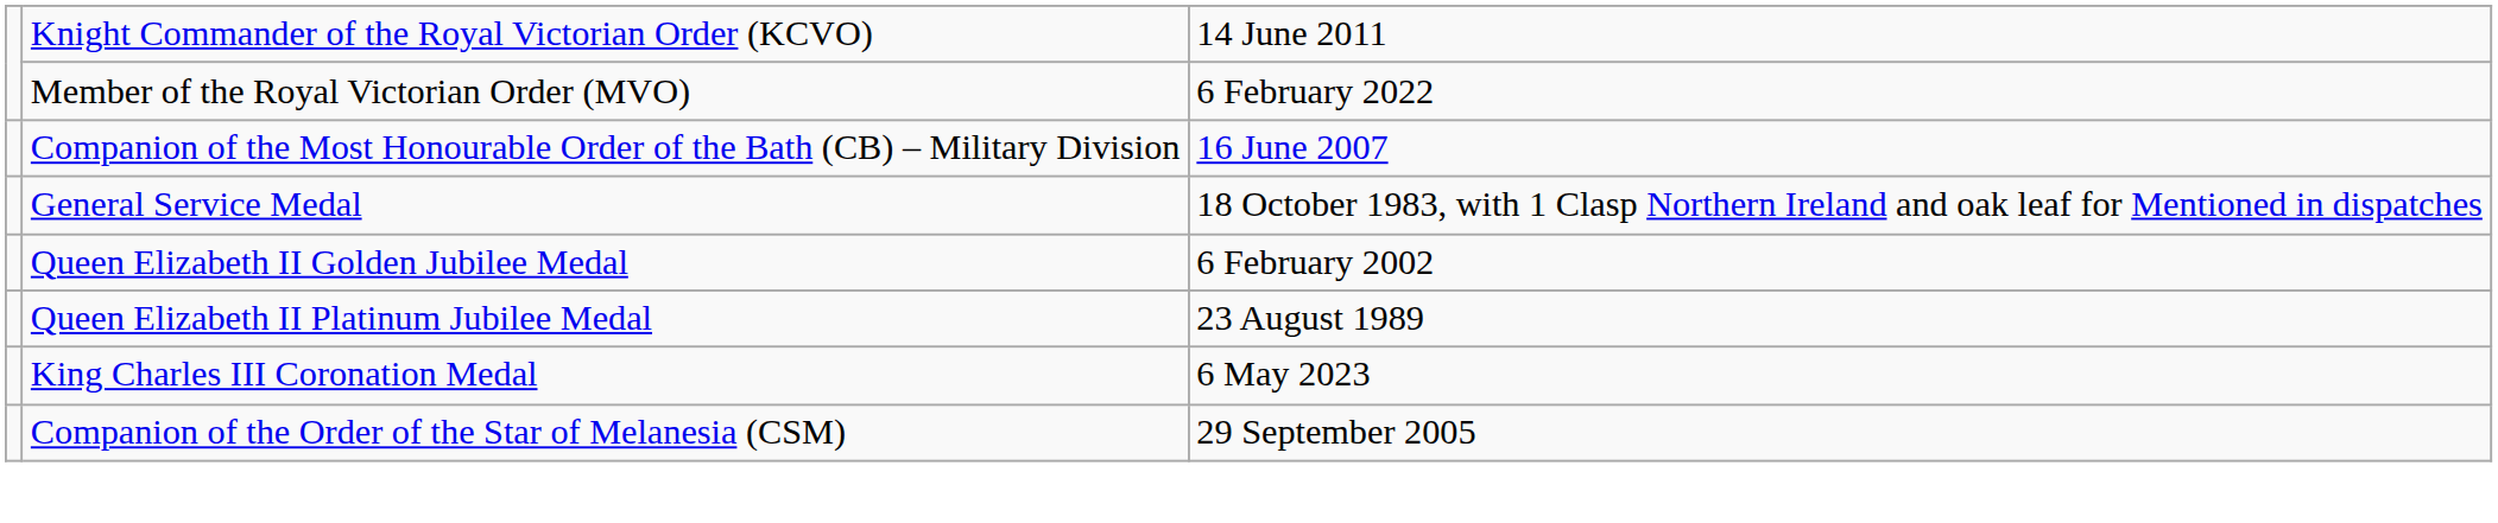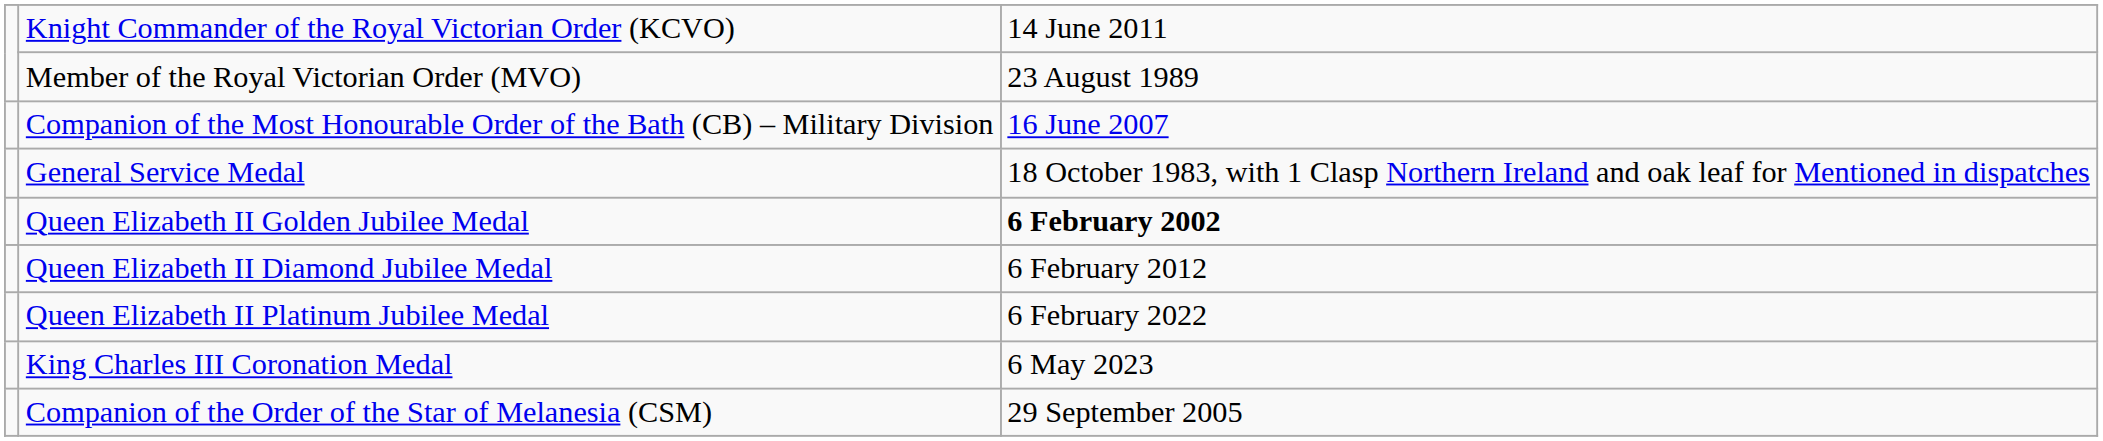Member of the Royal Victorian Order (MVO) | column 3: 6 February 2022 -> 23 August 1989
Queen Elizabeth II Golden Jubilee Medal | column 3: normal -> bold
+ row: Queen Elizabeth II Diamond Jubilee Medal | 6 February 2012
Queen Elizabeth II Platinum Jubilee Medal | column 3: 23 August 1989 -> 6 February 2022
